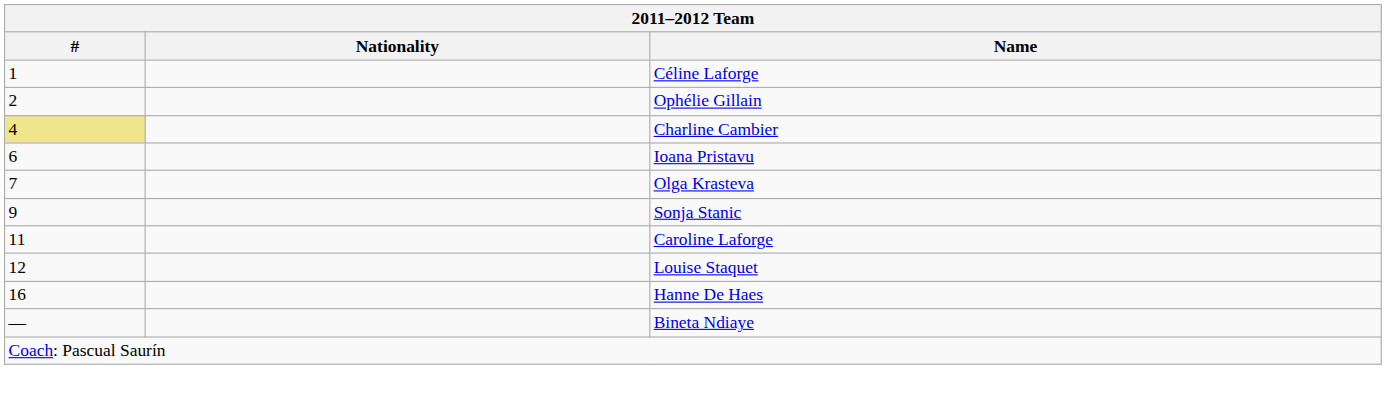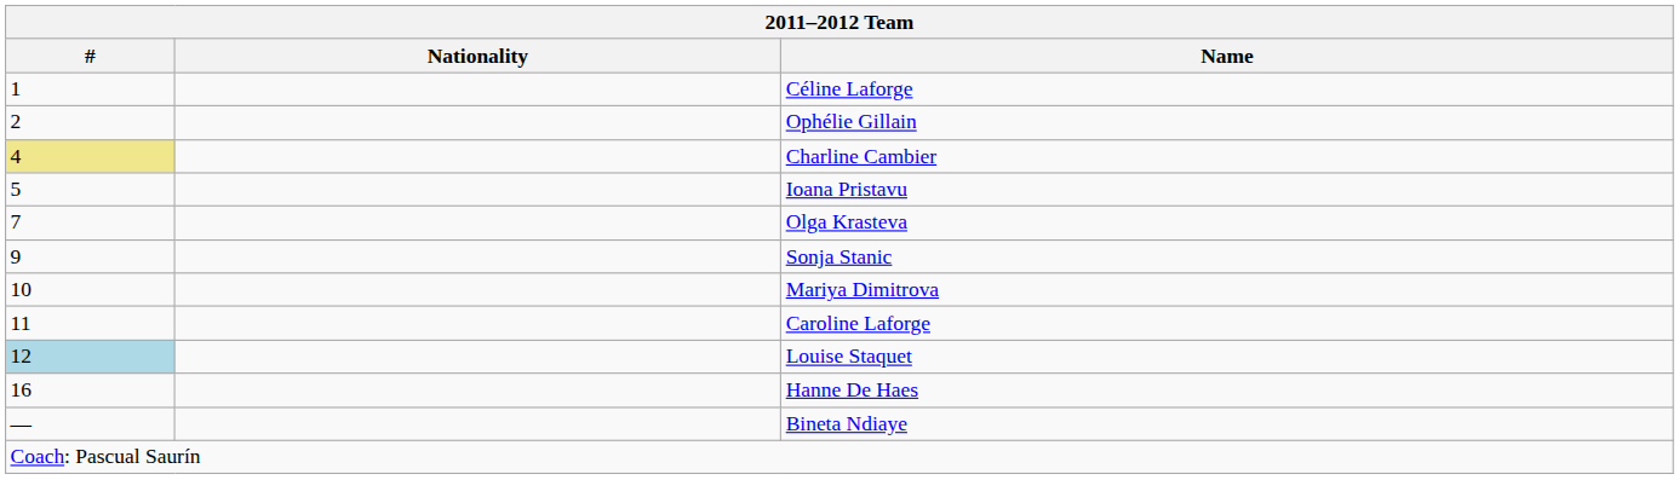Ioana Pristavu | #: 6 -> 5
+ row: 10 | Mariya Dimitrova
Louise Staquet | #: no background -> lightblue background
